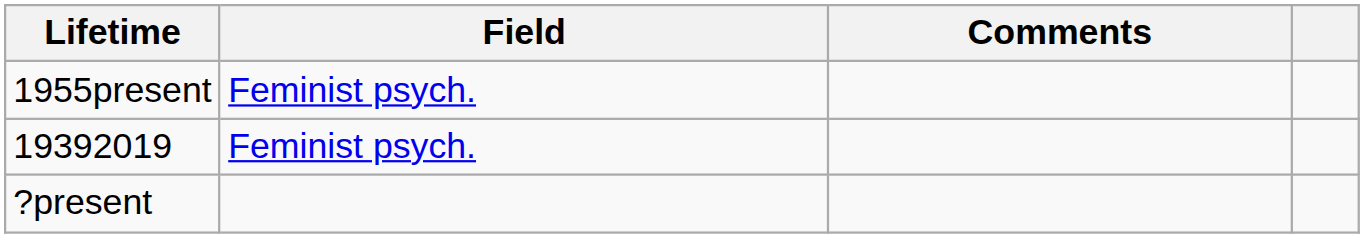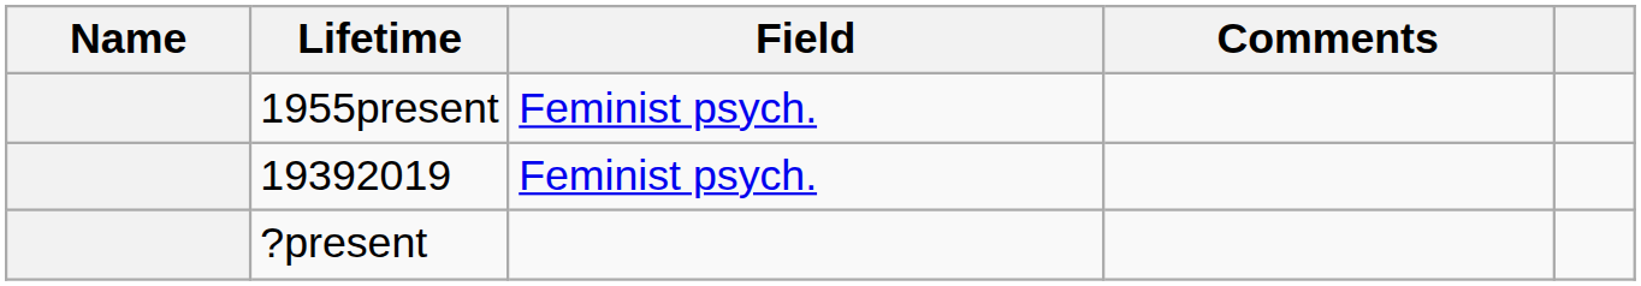+ column: Name
